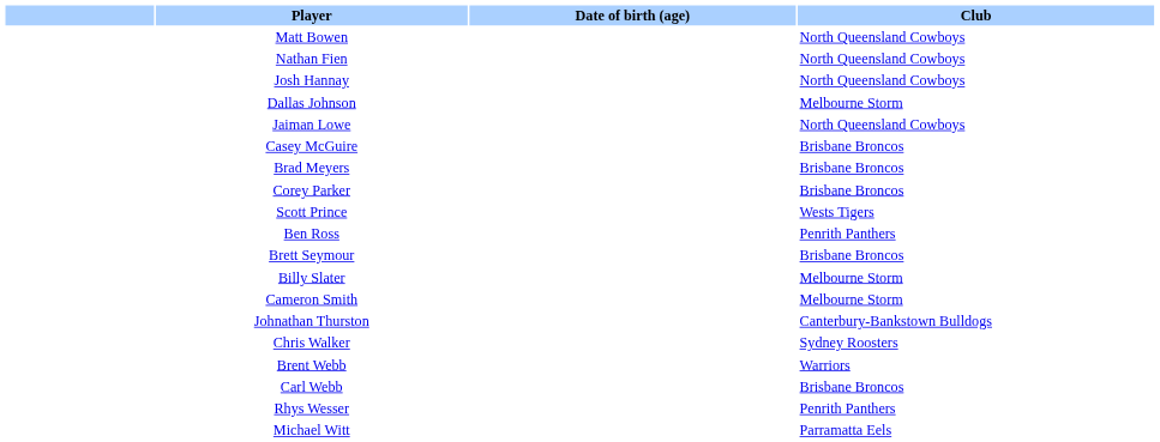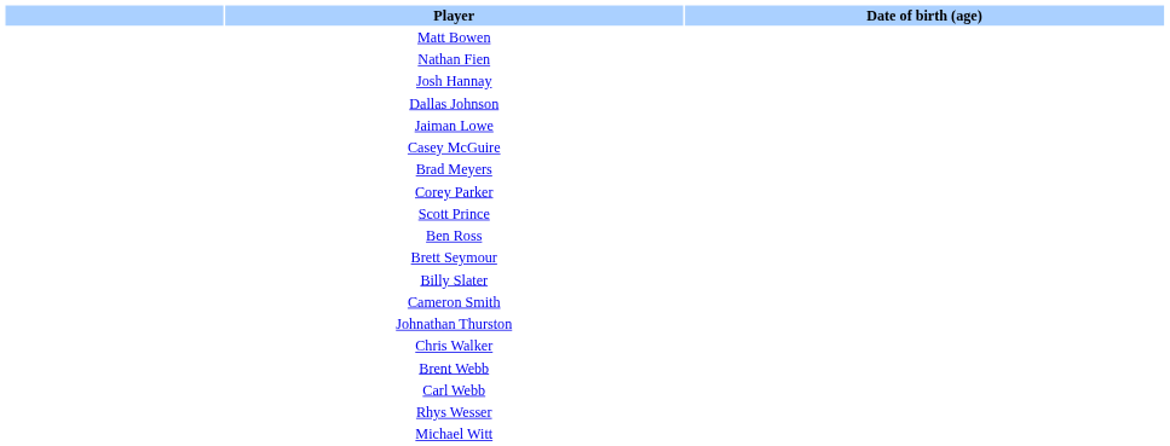- column: Club | North Queensland Cowboys | North Queensland Cowboys | North Queensland Cowboys | Melbourne Storm | North Queensland Cowboys | Brisbane Broncos | Brisbane Broncos | Brisbane Broncos | Wests Tigers | Penrith Panthers | Brisbane Broncos | Melbourne Storm | Melbourne Storm | Canterbury-Bankstown Bulldogs | Sydney Roosters | Warriors | Brisbane Broncos | Penrith Panthers | Parramatta Eels
